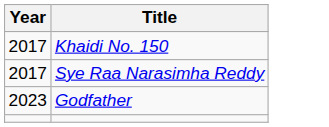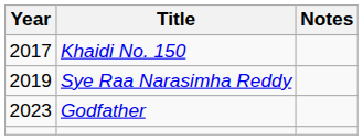+ column: Notes
Sye Raa Narasimha Reddy | Year: 2017 -> 2019
